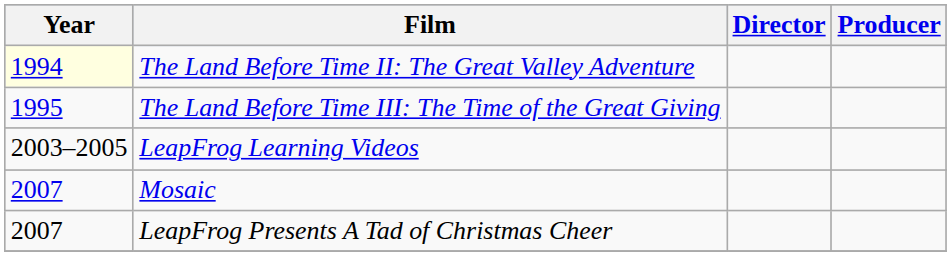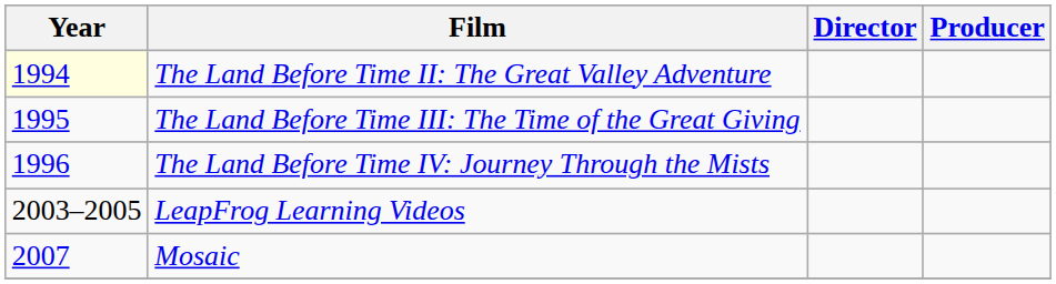+ row: 1996 | The Land Before Time IV: Journey Through the Mists
- row: 2007 | LeapFrog Presents A Tad of Christmas Cheer
